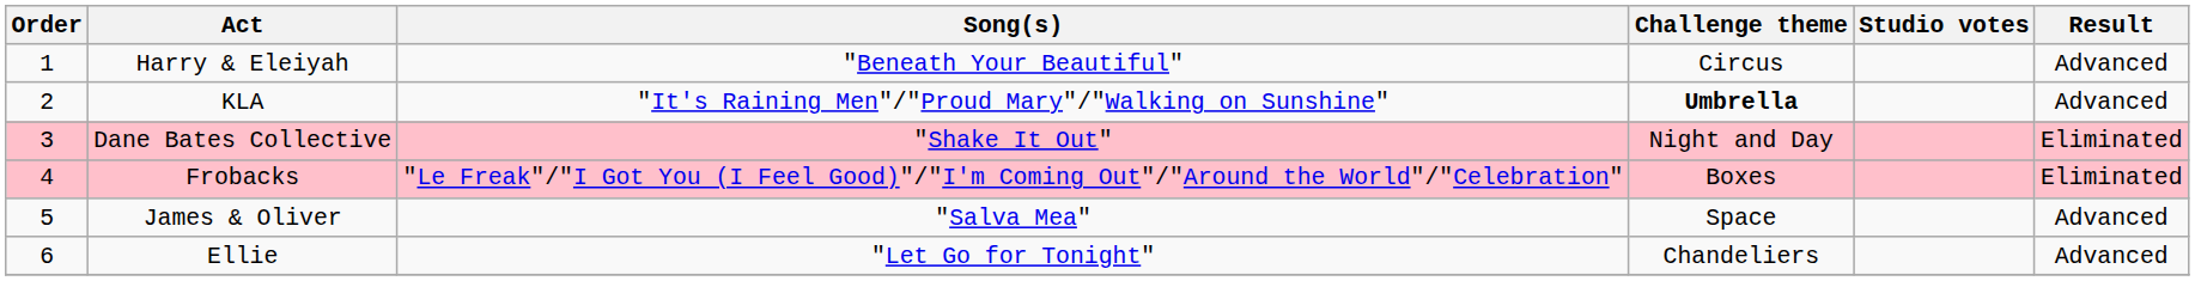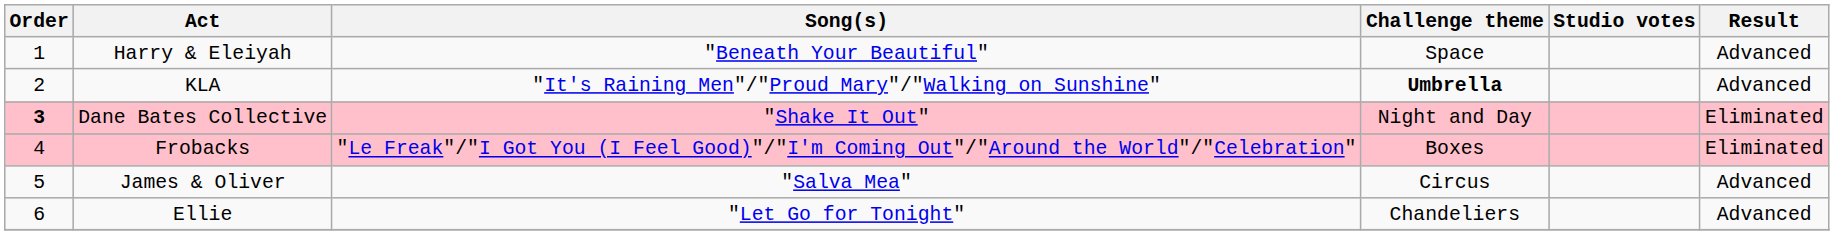Harry & Eleiyah | Challenge theme: Circus -> Space
Dane Bates Collective | Order: normal -> bold
James & Oliver | Challenge theme: Space -> Circus
